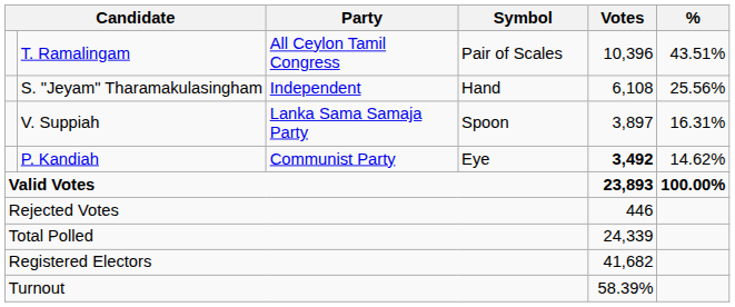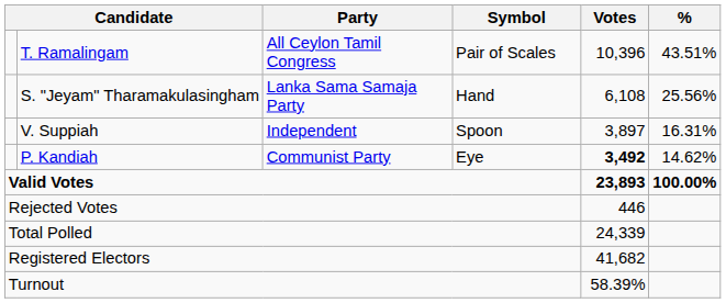S. "Jeyam" Tharamakulasingham | Party: Independent -> Lanka Sama Samaja Party
V. Suppiah | Party: Lanka Sama Samaja Party -> Independent
